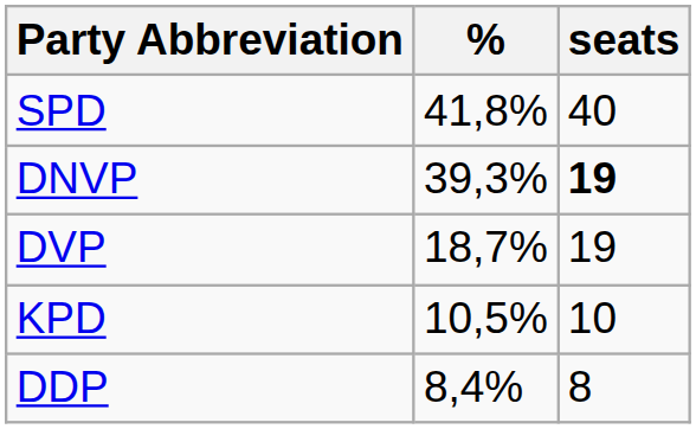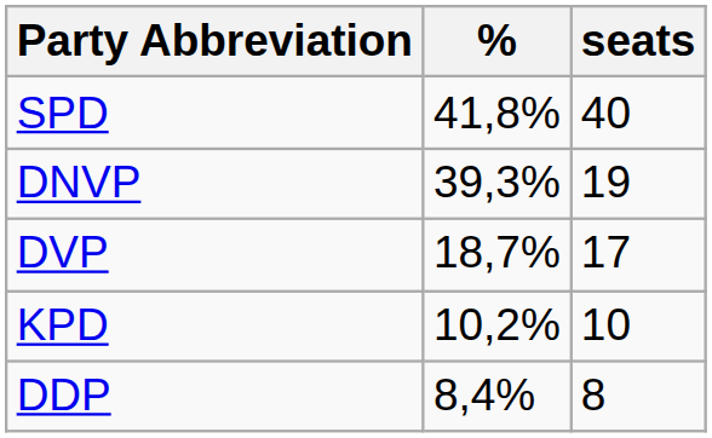DNVP | seats: bold -> normal
DVP | seats: 19 -> 17
KPD | %: 10,5% -> 10,2%
